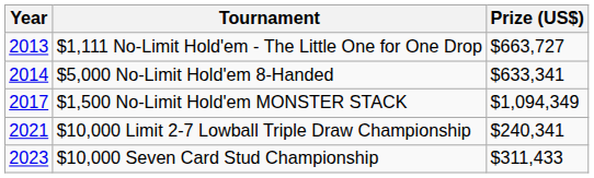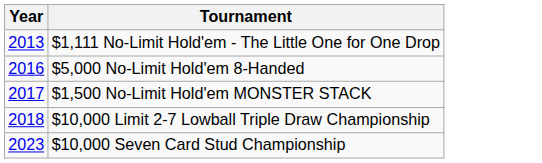- column: Prize (US$) | $663,727 | $633,341 | $1,094,349 | $240,341 | $311,433
$5,000 No-Limit Hold'em 8-Handed | Year: 2014 -> 2016
$10,000 Limit 2-7 Lowball Triple Draw Championship | Year: 2021 -> 2018
